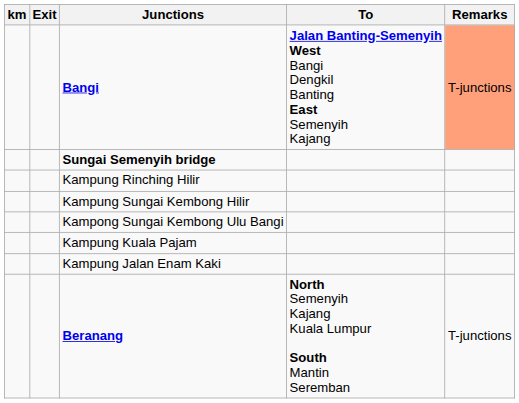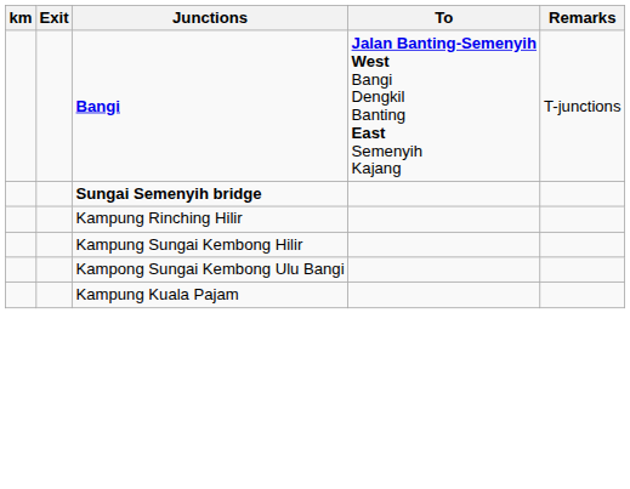Bangi | Remarks: lightsalmon background -> no background
- row: Kampung Jalan Enam Kaki
- row: Beranang | North Semenyih Kajang Kuala Lumpur South Mantin Seremban | T-junctions
